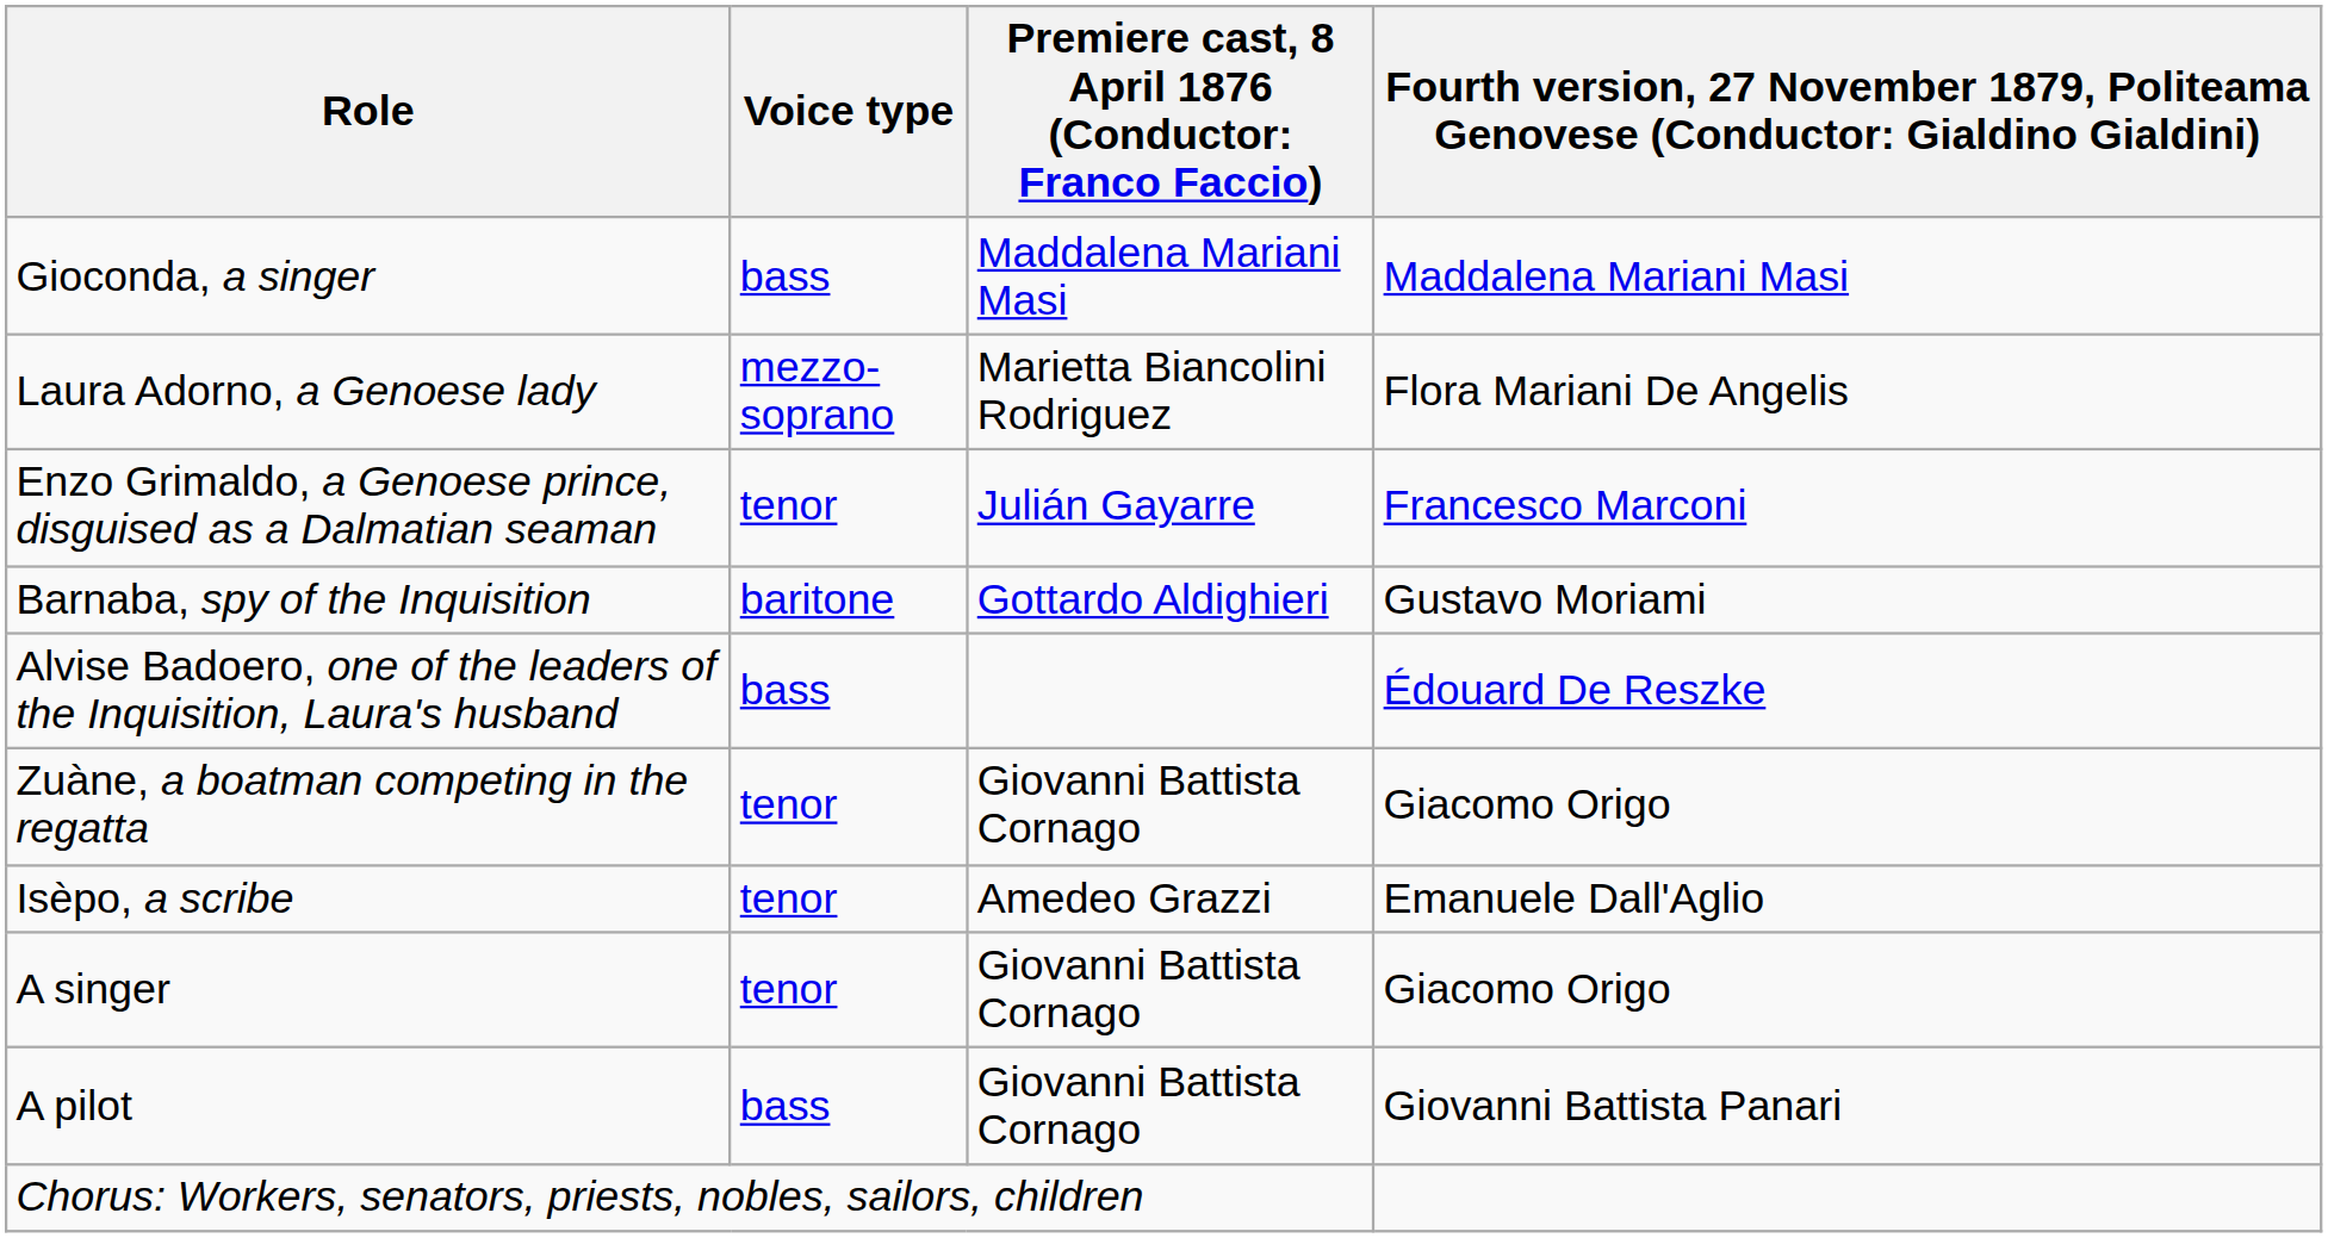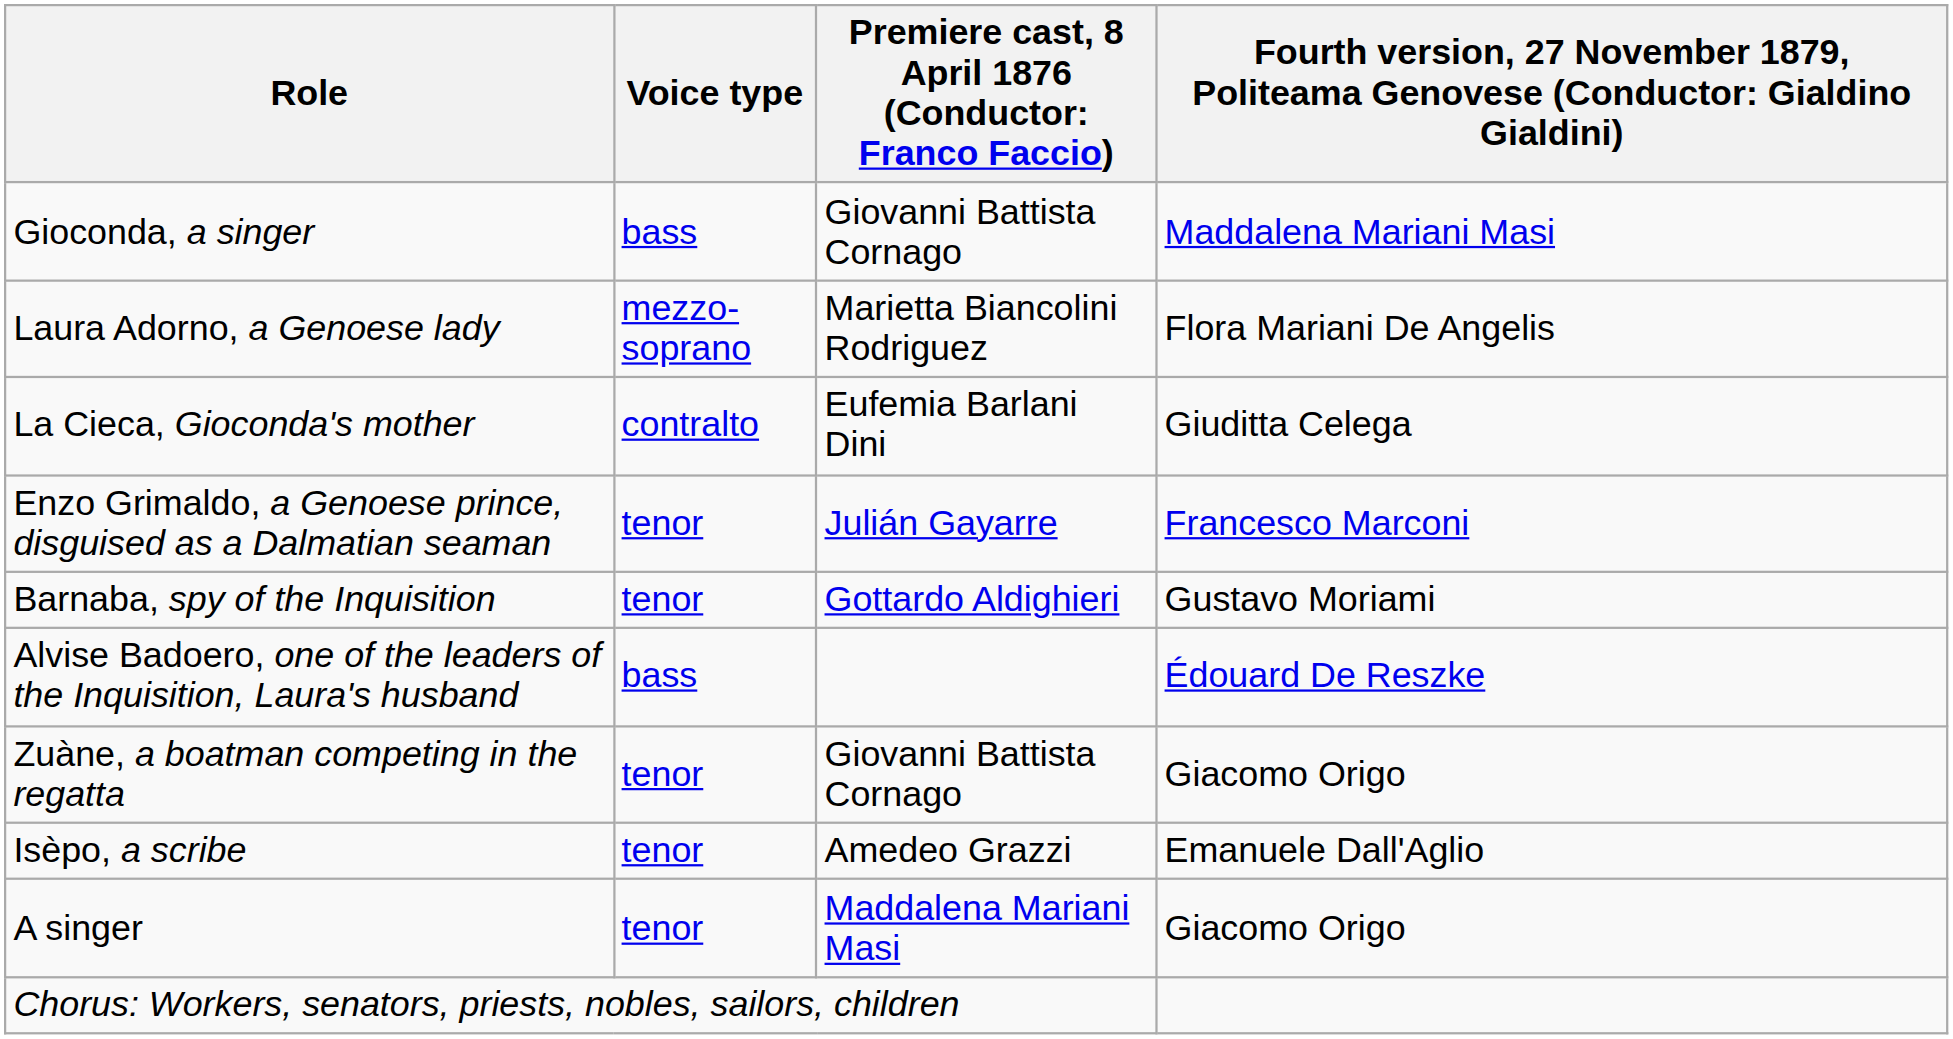Gioconda, a singer | column 3: Maddalena Mariani Masi -> Giovanni Battista Cornago
+ row: La Cieca, Gioconda's mother | contralto | Eufemia Barlani Dini | Giuditta Celega
Barnaba, spy of the Inquisition | Voice type: baritone -> tenor
A singer | column 3: Giovanni Battista Cornago -> Maddalena Mariani Masi
- row: A pilot | bass | Giovanni Battista Cornago | Giovanni Battista Panari
